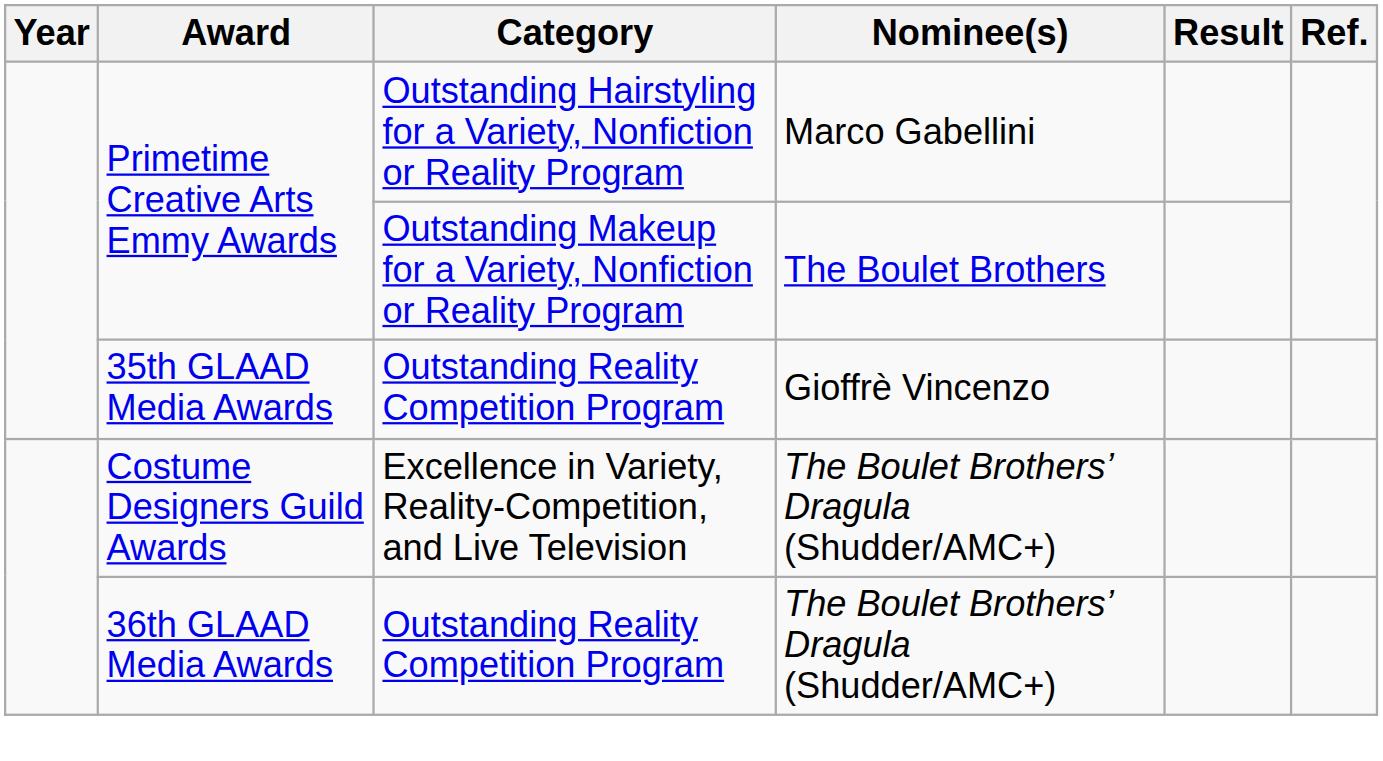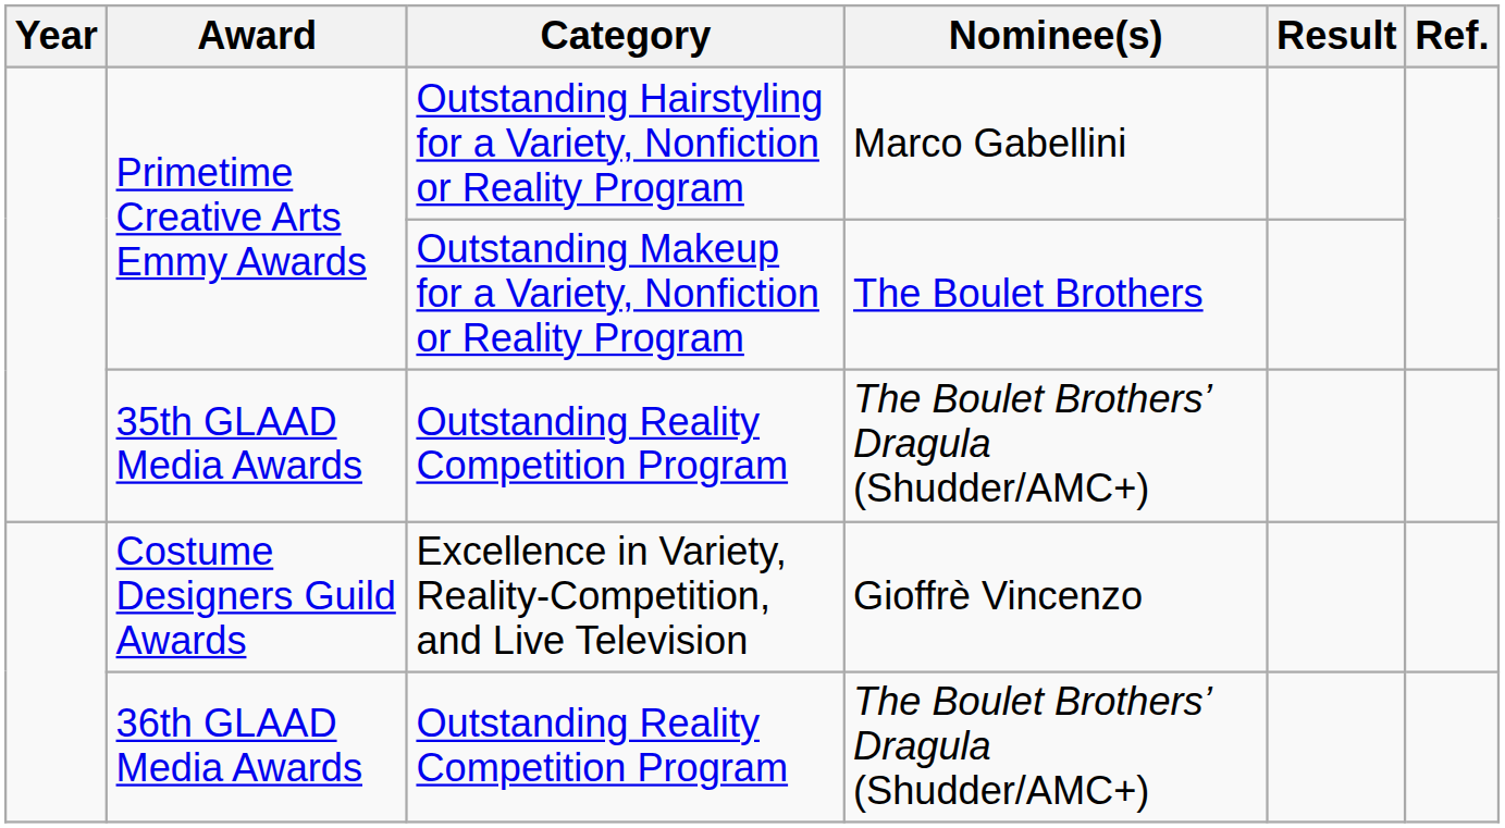35th GLAAD Media Awards | Nominee(s): Gioffrè Vincenzo -> The Boulet Brothers’ Dragula (Shudder/AMC+)
Costume Designers Guild Awards | Nominee(s): The Boulet Brothers’ Dragula (Shudder/AMC+) -> Gioffrè Vincenzo
